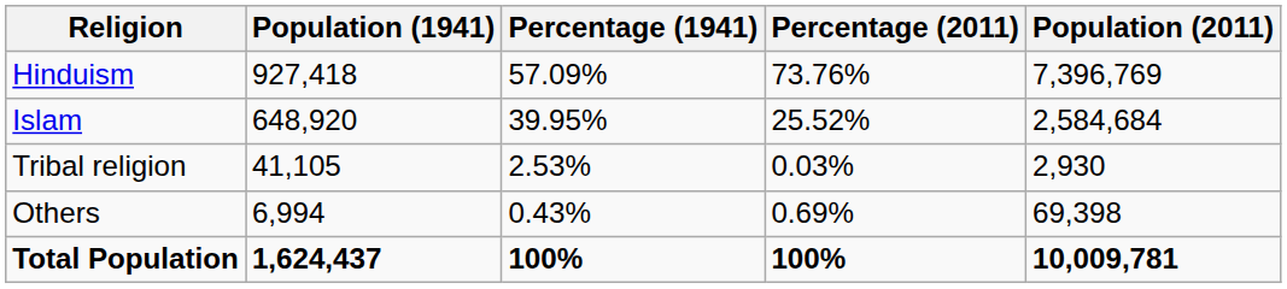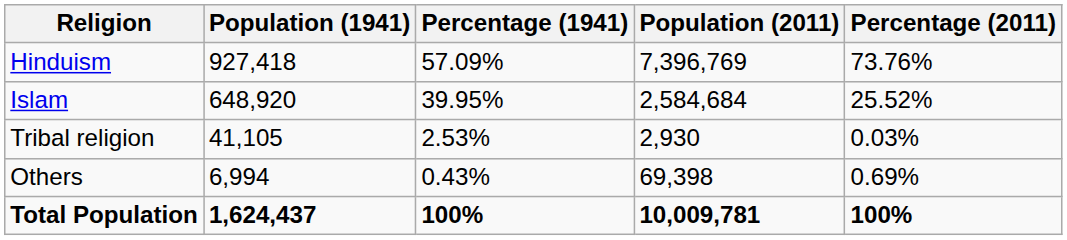columns swapped: Population (2011) <-> Percentage (2011)
